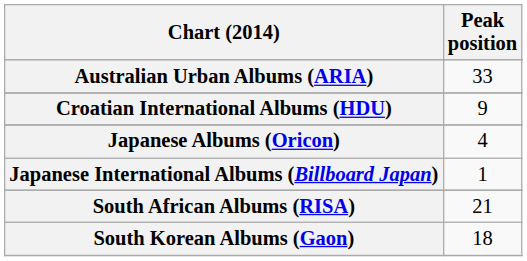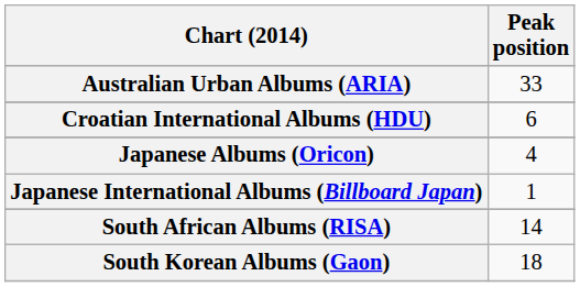Croatian International Albums (HDU) | Peak position: 9 -> 6
South African Albums (RISA) | Peak position: 21 -> 14
